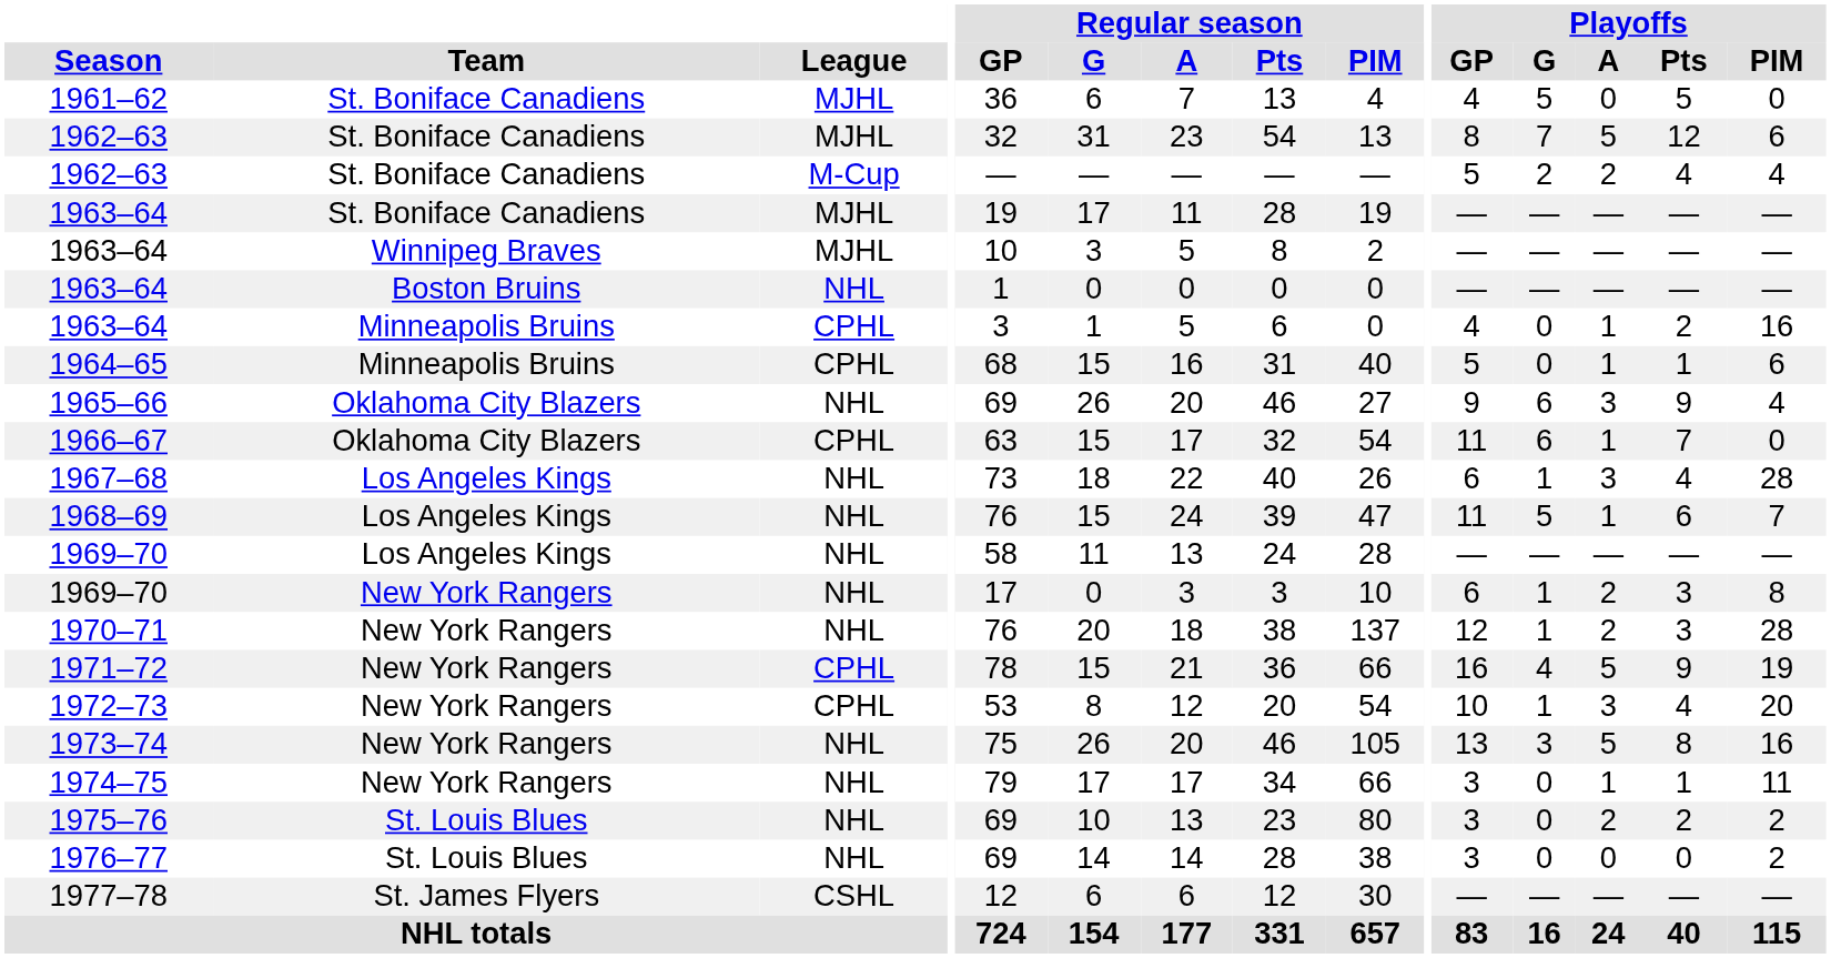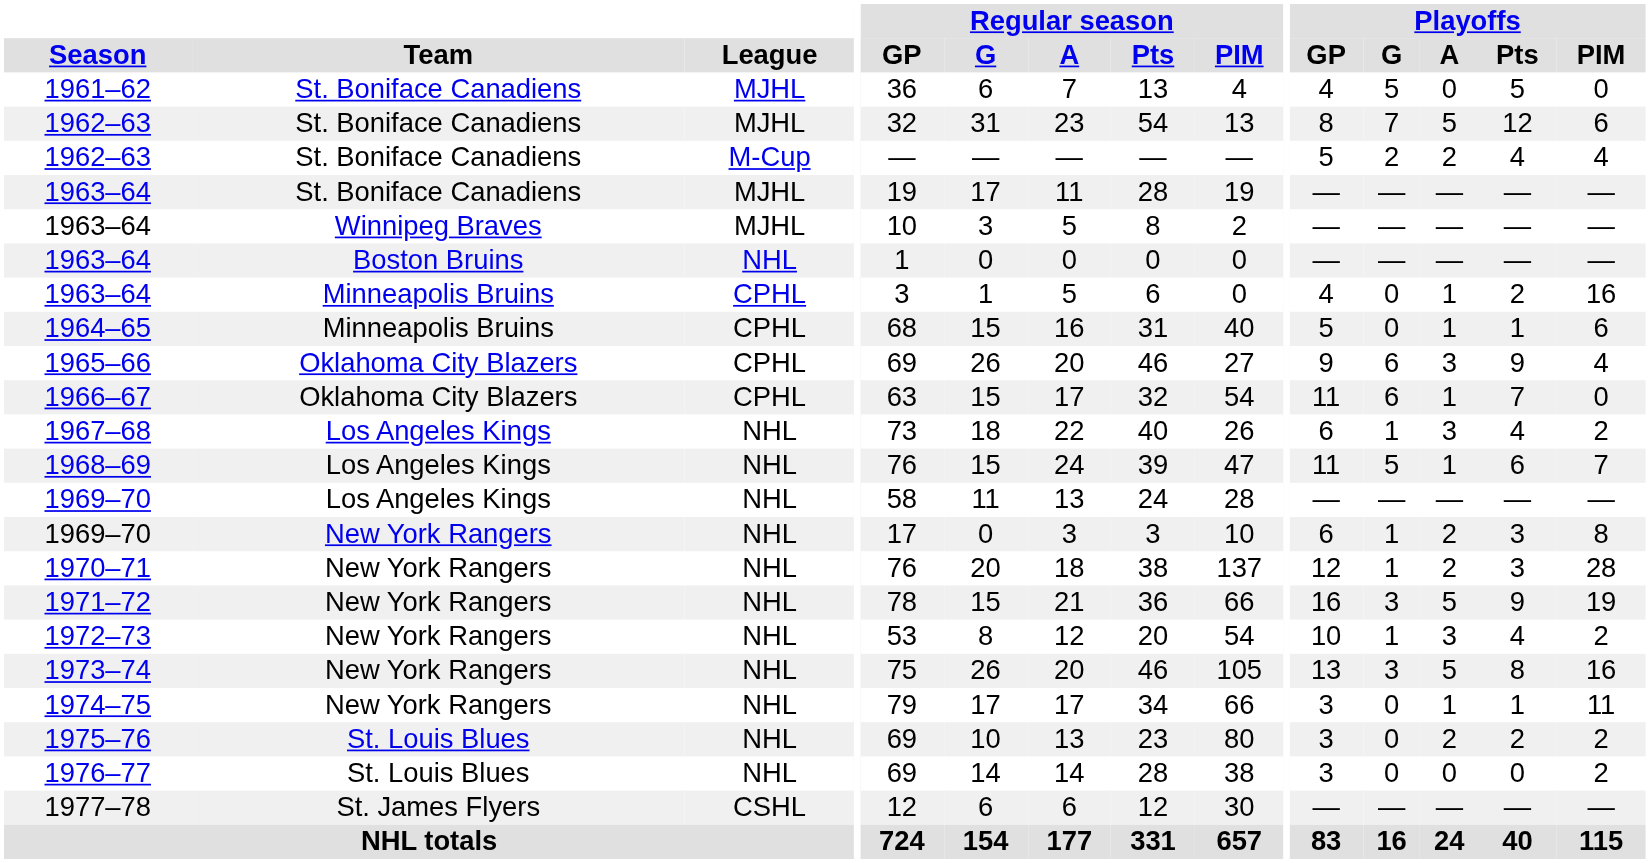1965–66 | League: NHL -> CPHL
1967–68 | Playoffs / PIM: 28 -> 2
1971–72 | League: CPHL -> NHL
1971–72 | Playoffs / G: 4 -> 3
1972–73 | League: CPHL -> NHL
1972–73 | Playoffs / PIM: 20 -> 2
